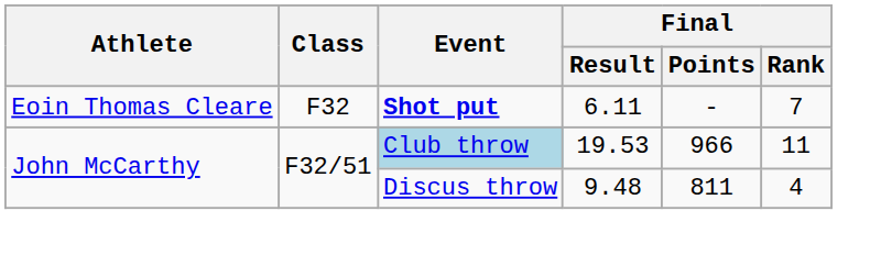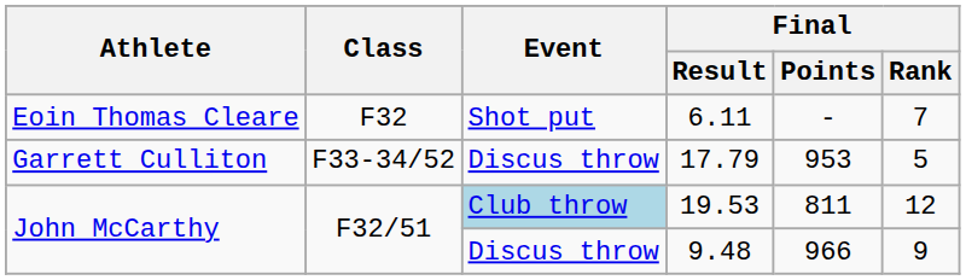6.11 | Event: bold -> normal
+ row: Garrett Culliton | F33-34/52 | Discus throw | 17.79 | 953 | 5
19.53 | Final / Points: 966 -> 811
19.53 | Final / Rank: 11 -> 12
9.48 | Final / Points: 811 -> 966
9.48 | Final / Rank: 4 -> 9
